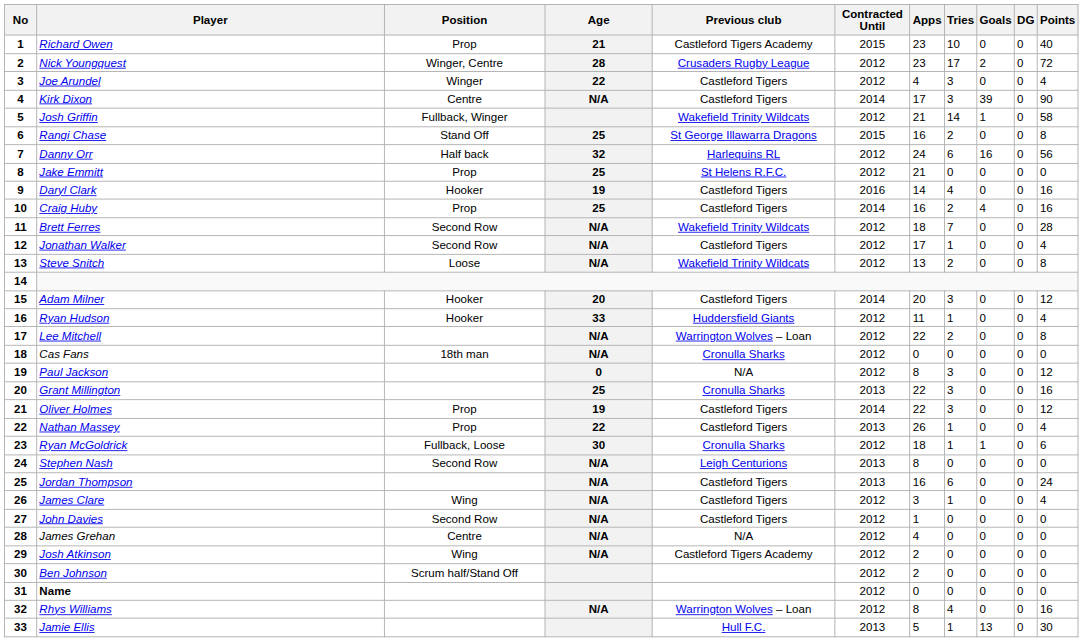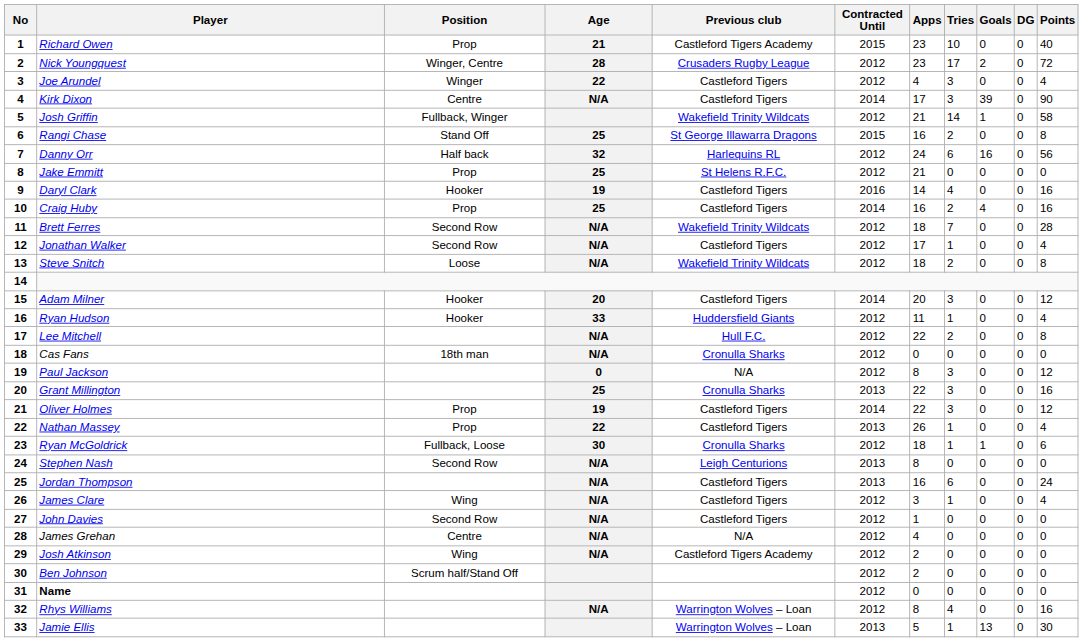Steve Snitch | Apps: 13 -> 18
Lee Mitchell | Previous club: Warrington Wolves – Loan -> Hull F.C.
Jamie Ellis | Previous club: Hull F.C. -> Warrington Wolves – Loan
